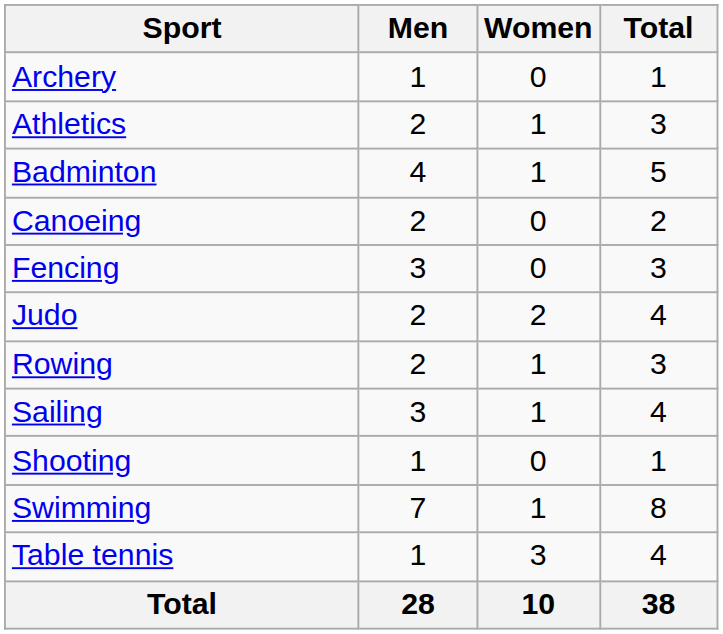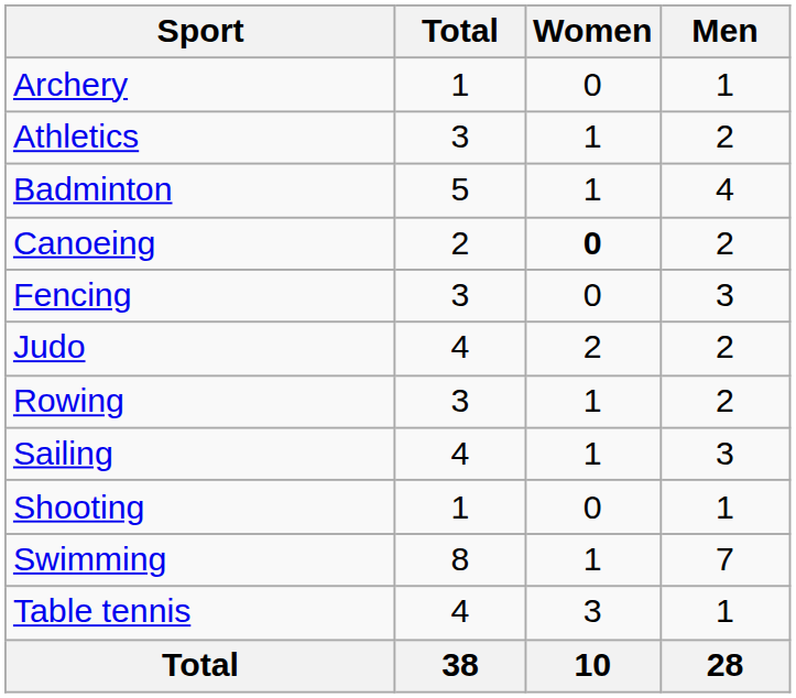columns swapped: Men <-> Total
Canoeing | Women: normal -> bold
